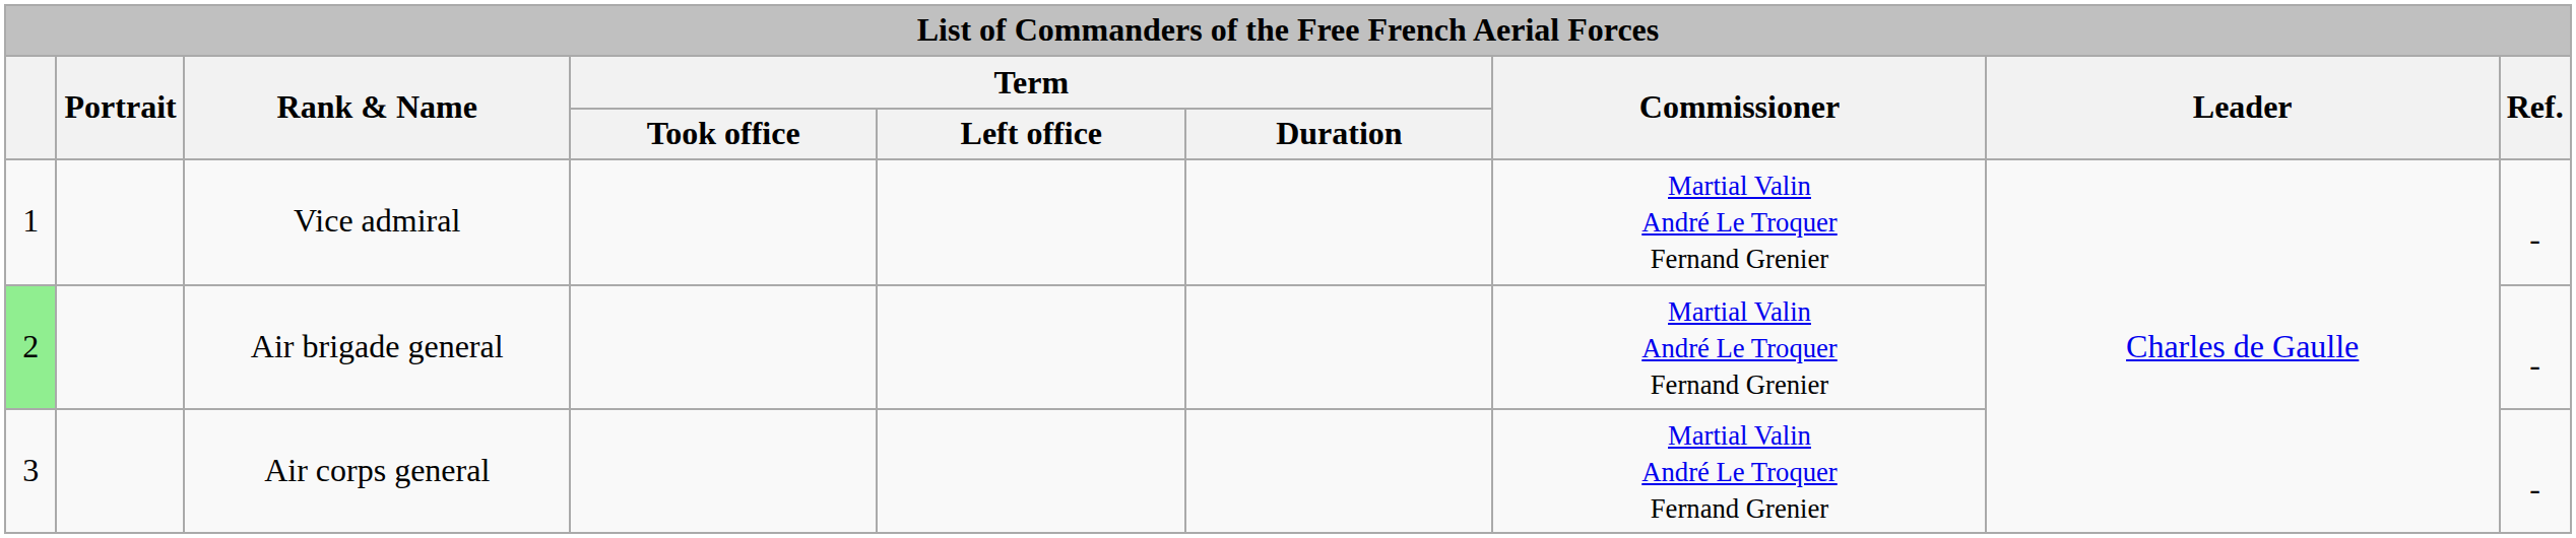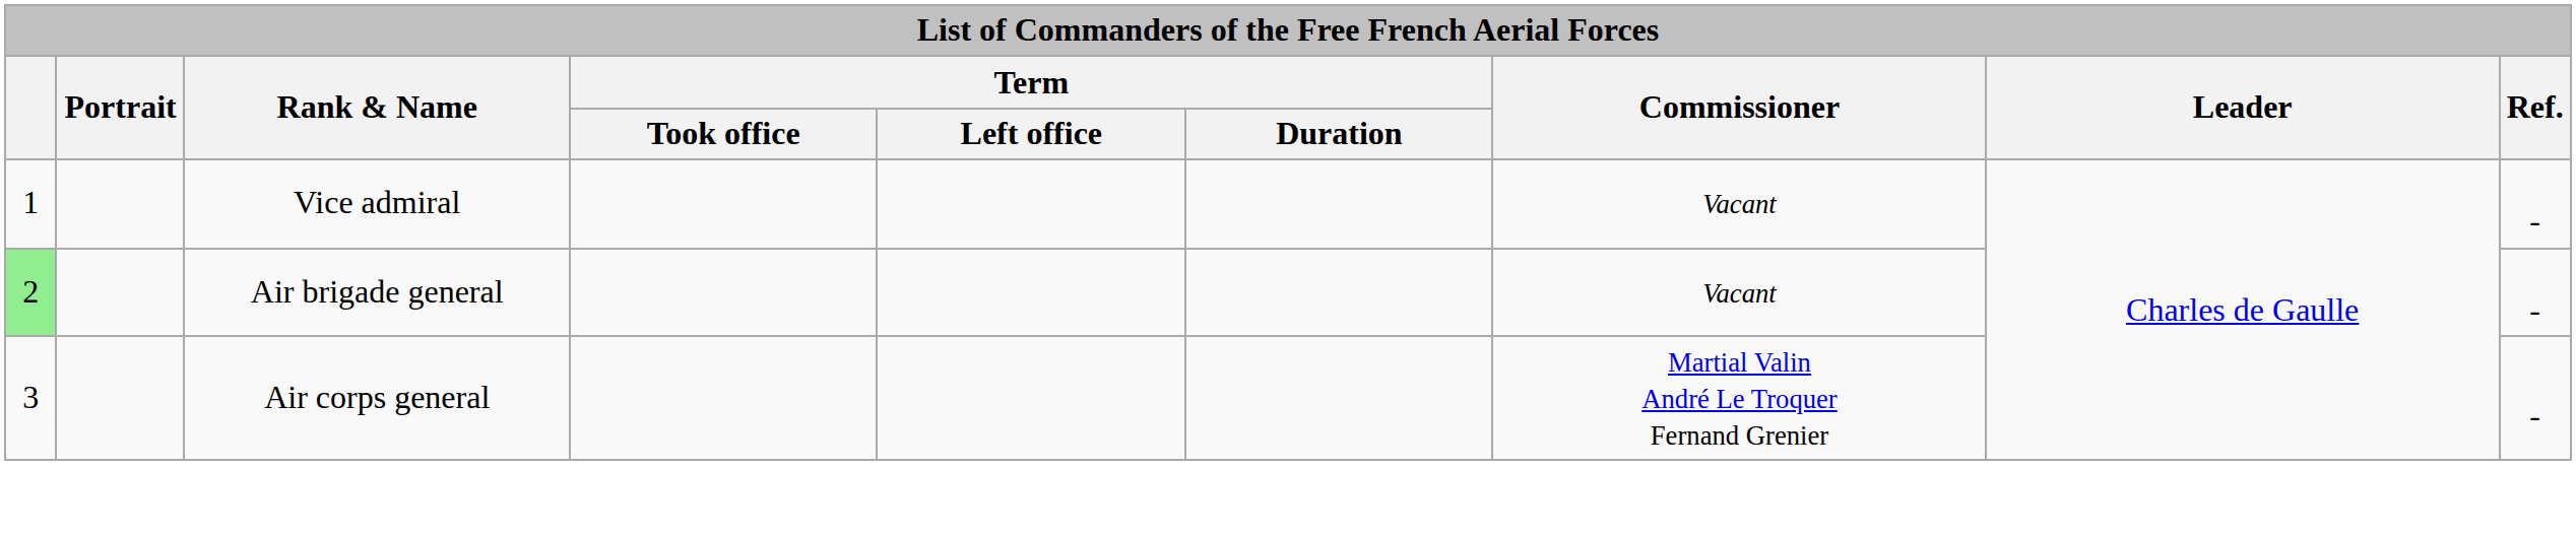Vice admiral | Commissioner: Martial Valin André Le Troquer Fernand Grenier -> Vacant
Air brigade general | Commissioner: Martial Valin André Le Troquer Fernand Grenier -> Vacant
